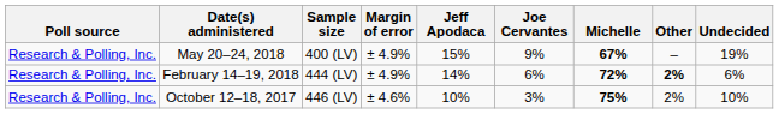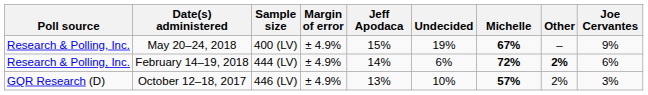columns swapped: Joe Cervantes <-> Undecided
October 12–18, 2017 | Poll source: Research & Polling, Inc. -> GQR Research (D)
October 12–18, 2017 | Margin of error: ± 4.6% -> ± 4.9%
October 12–18, 2017 | Jeff Apodaca: 10% -> 13%
October 12–18, 2017 | Michelle: 75% -> 57%
